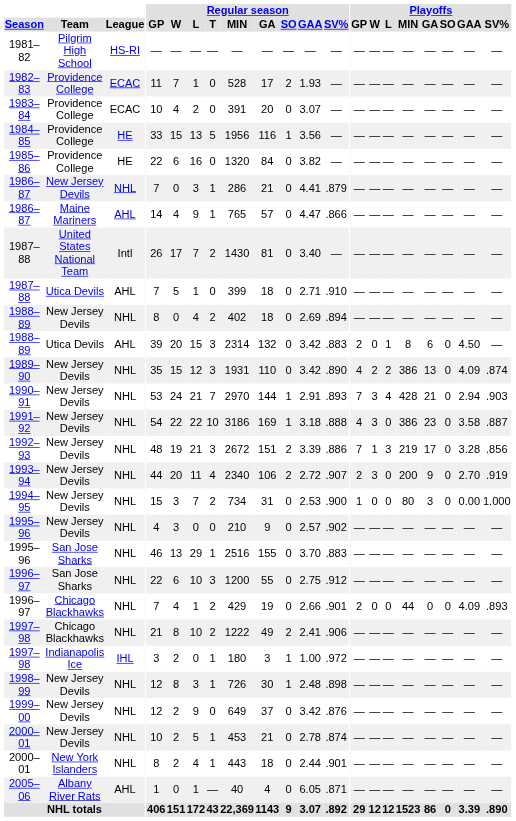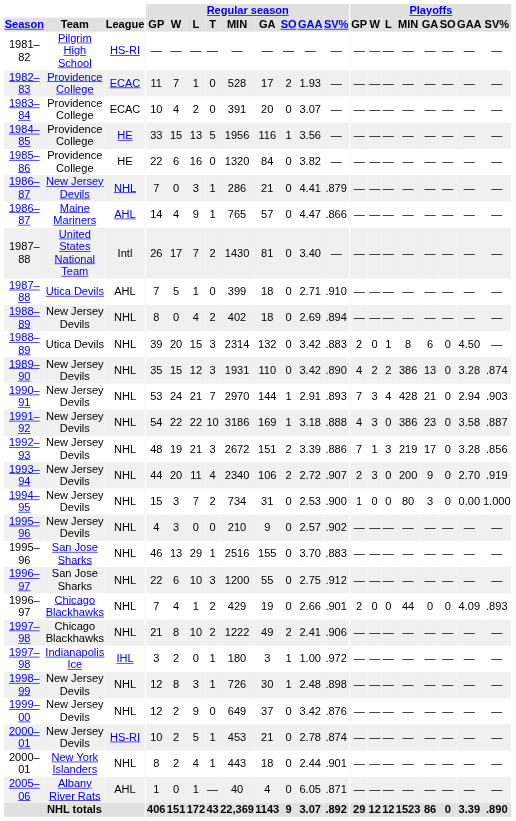1988–89 / Utica Devils | League: AHL -> NHL
1989–90 | Playoffs / GAA: 4.09 -> 3.28
2000–01 / New Jersey Devils | League: NHL -> HS-RI
